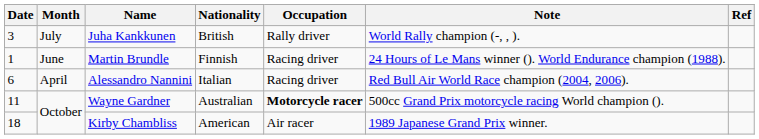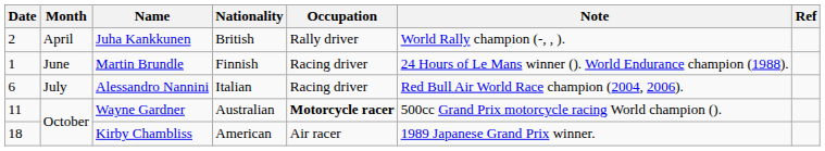Juha Kankkunen | Date: 3 -> 2
Juha Kankkunen | Month: July -> April
Alessandro Nannini | Month: April -> July
